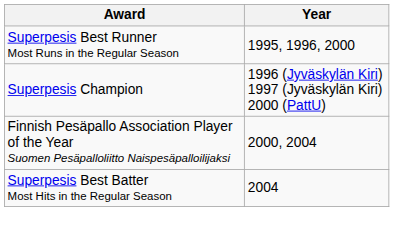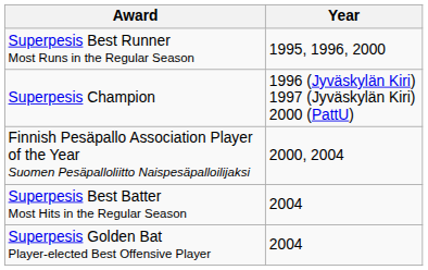+ row: Superpesis Golden Bat Player-elected Best Offensive Player | 2004
